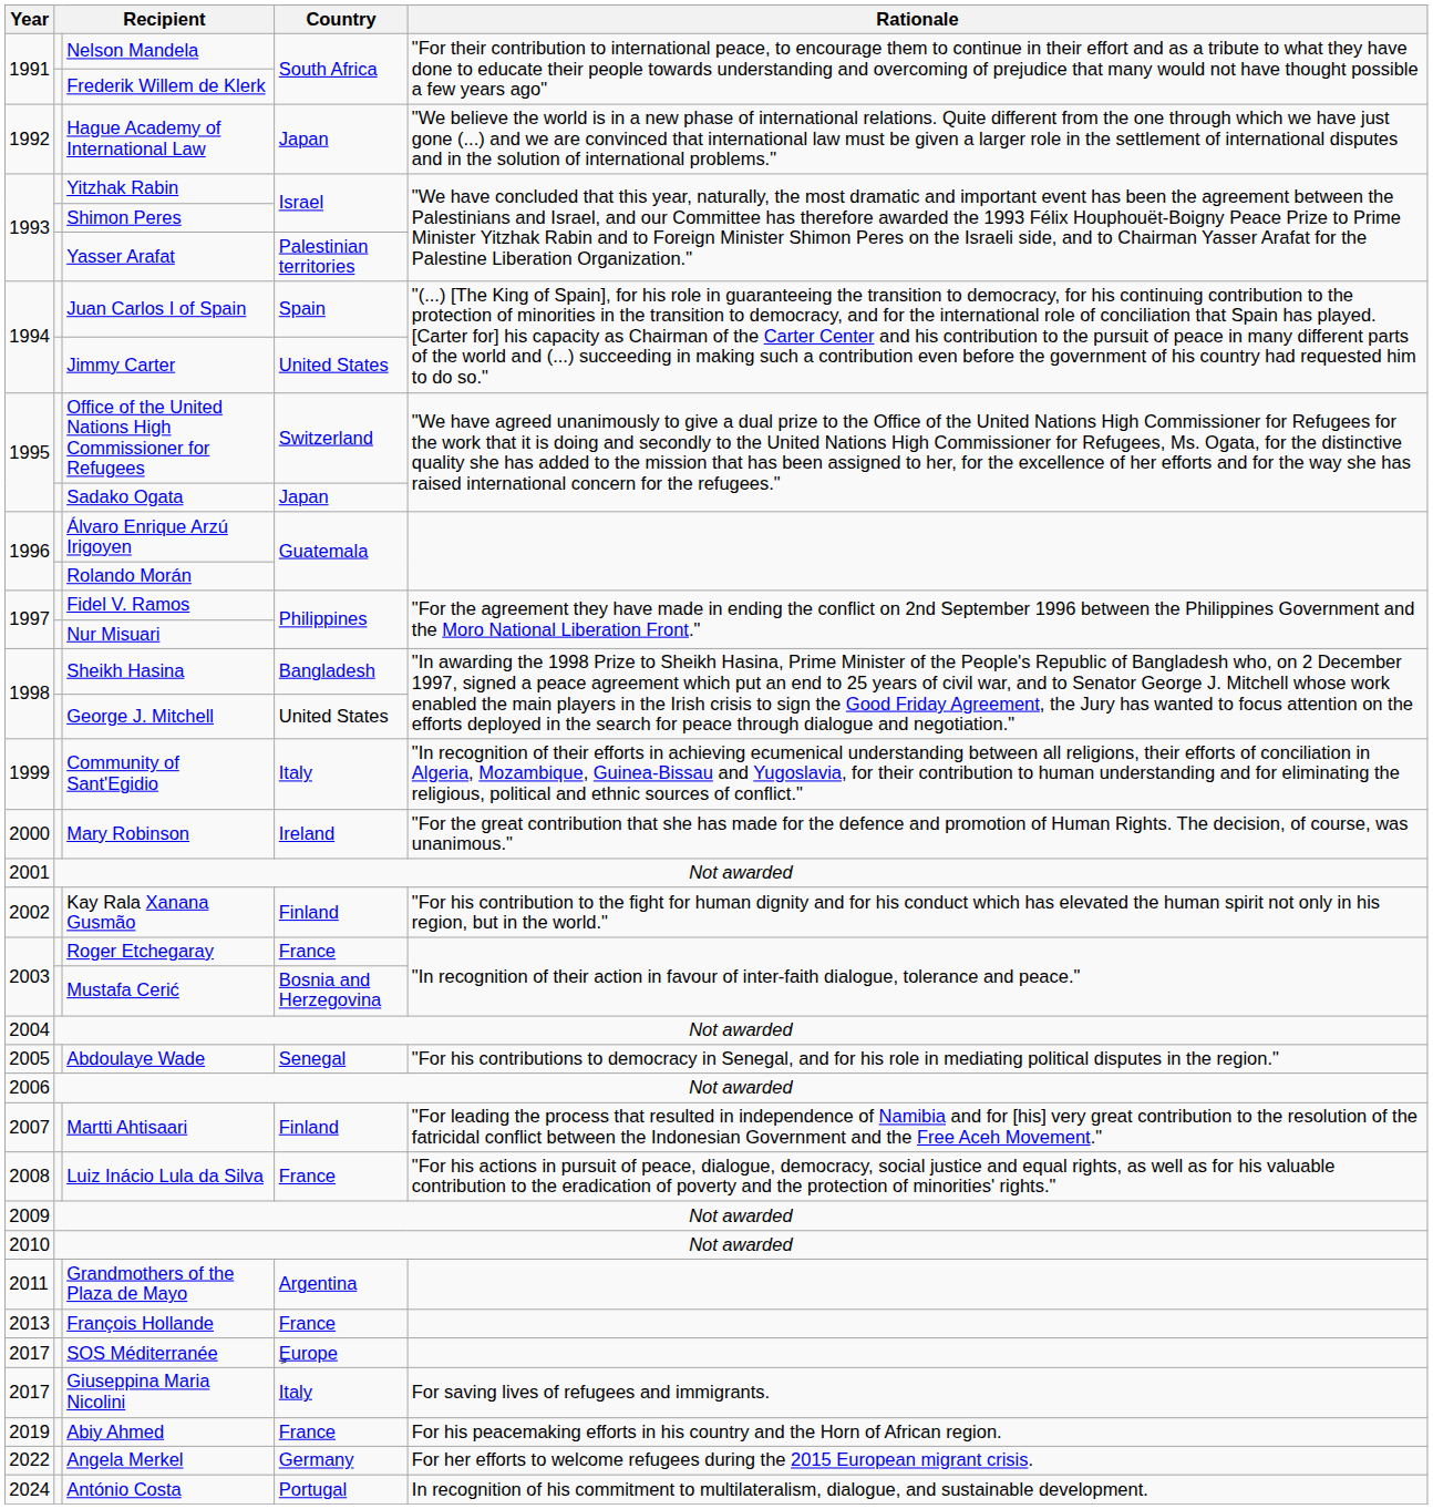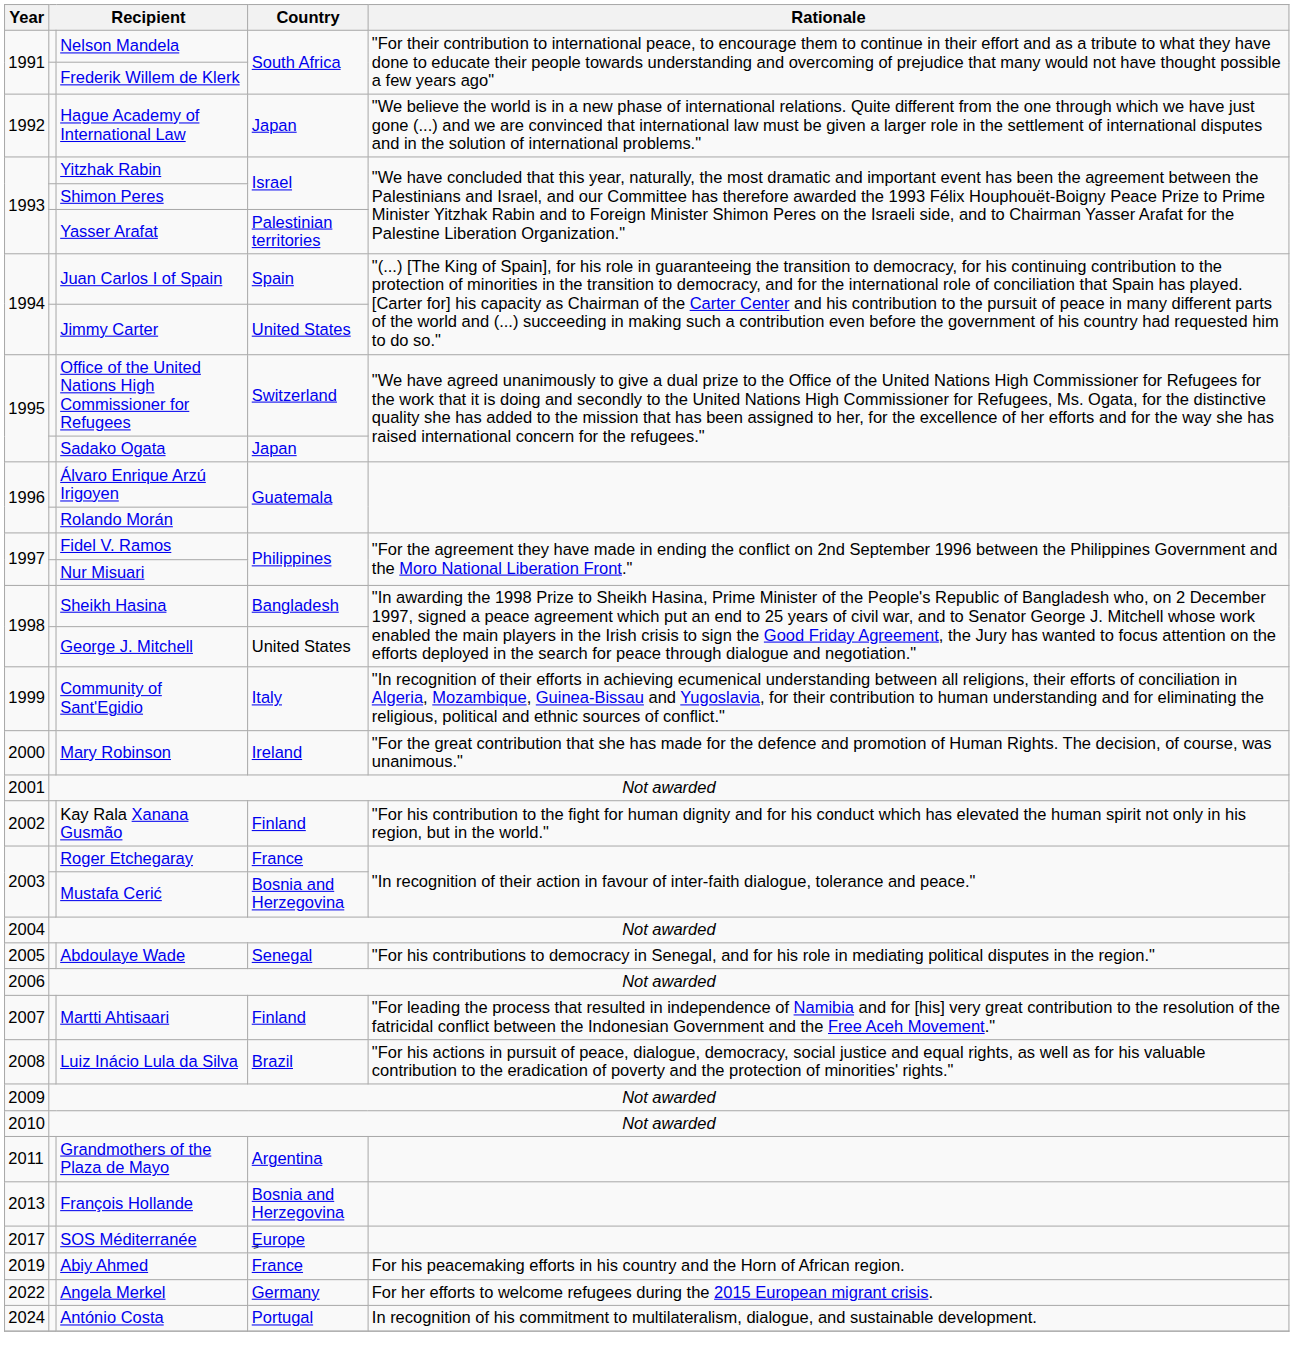Luiz Inácio Lula da Silva | Country: France -> Brazil
François Hollande | Country: France -> Bosnia and Herzegovina
- row: 2017 | Giuseppina Maria Nicolini | Italy | For saving lives of refugees and immigrants.
